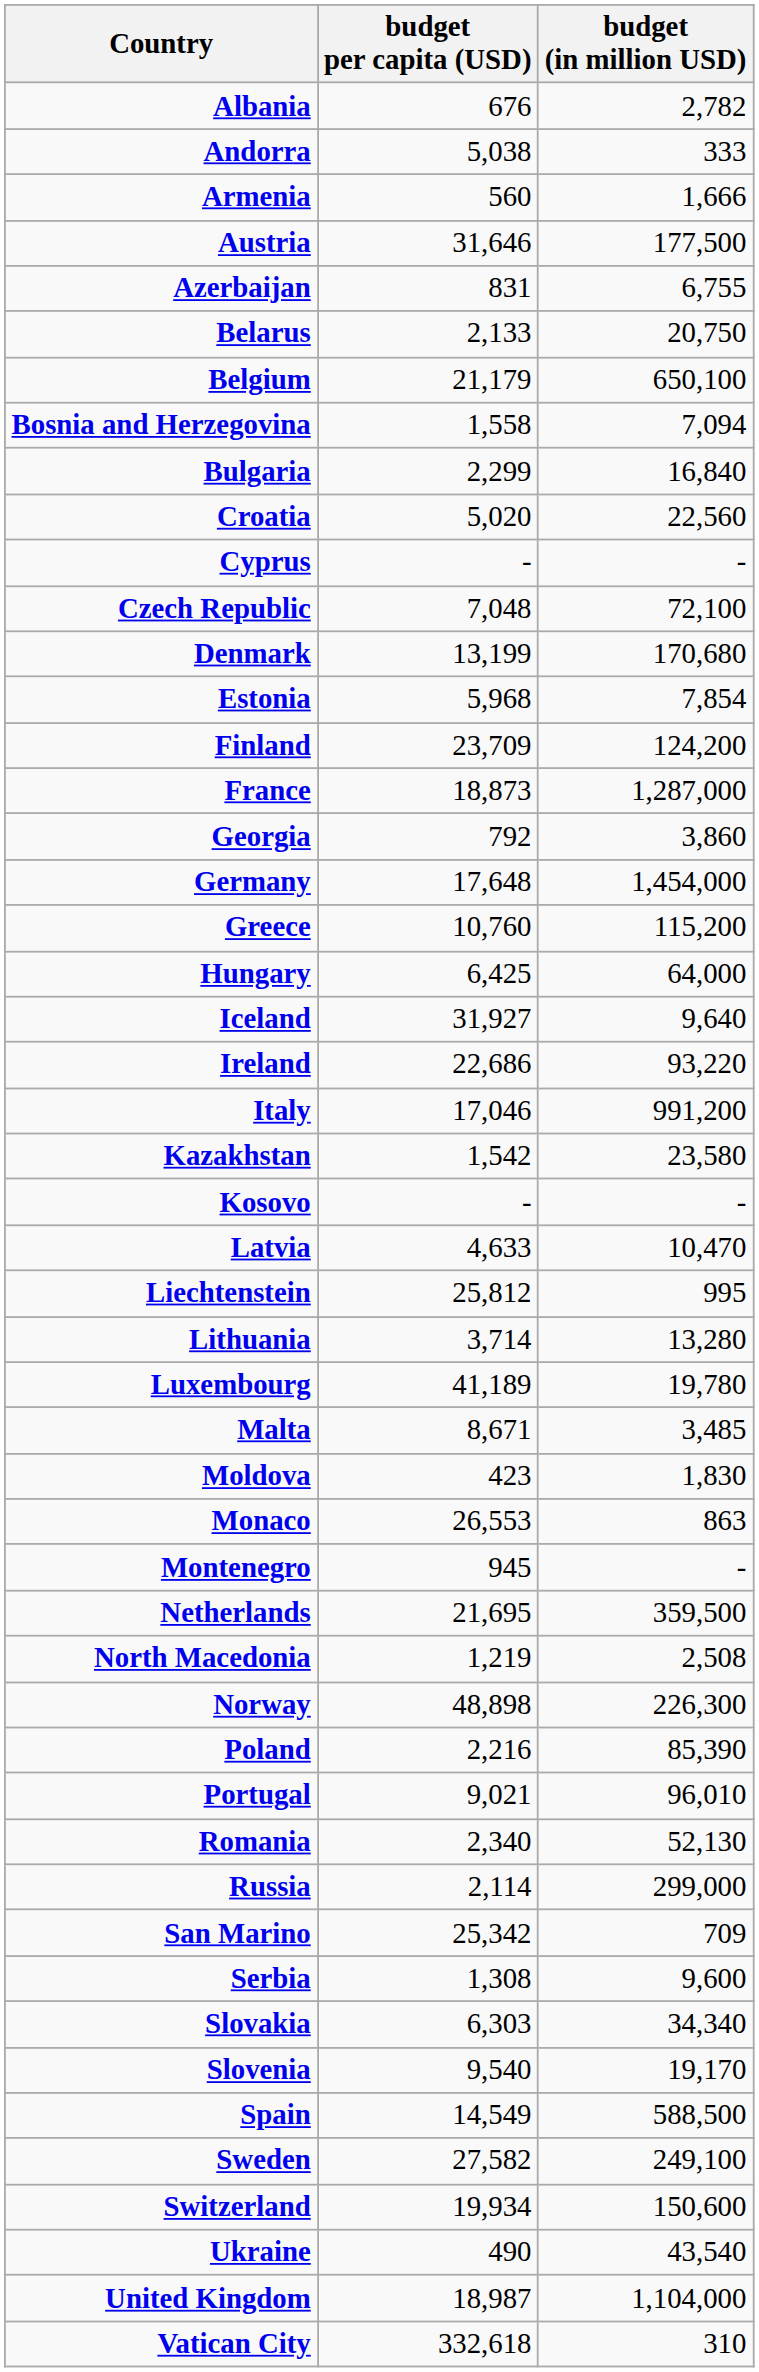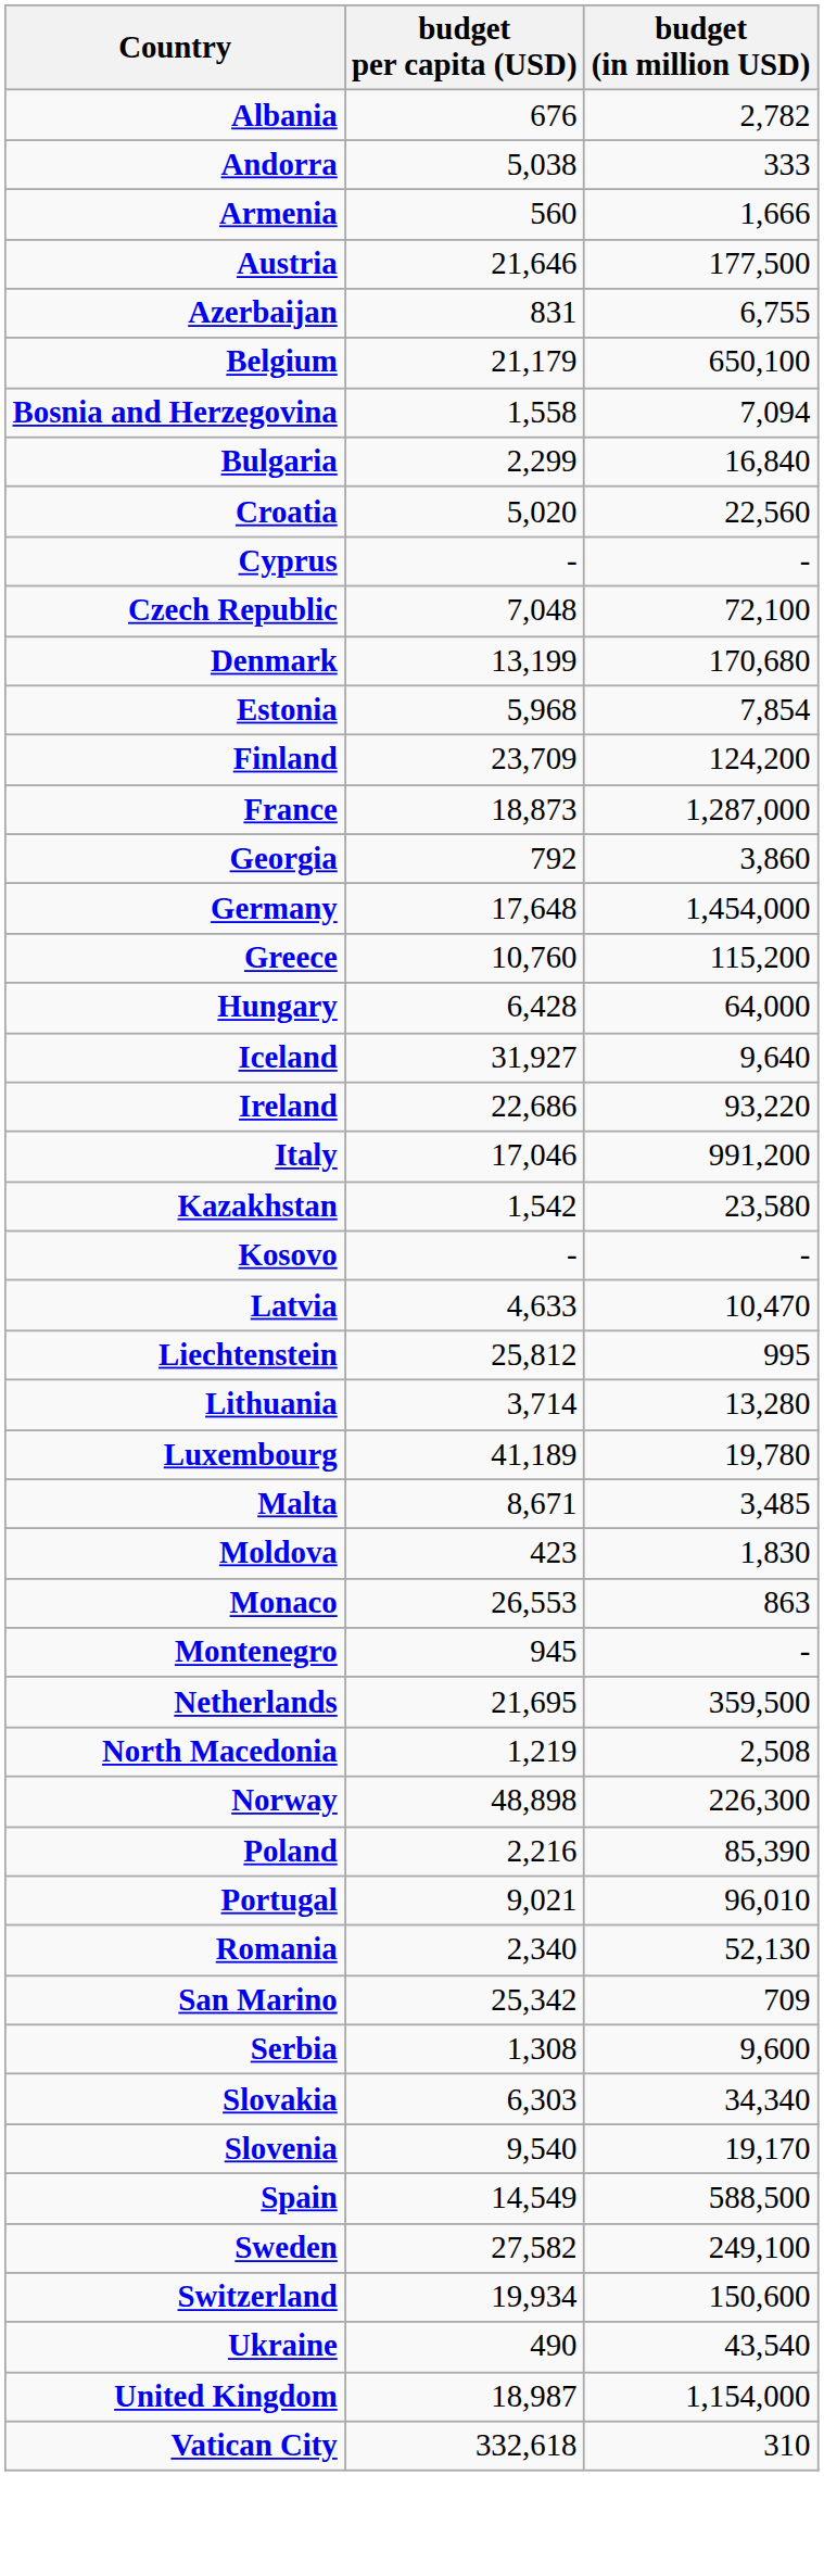Austria | budget per capita (USD): 31,646 -> 21,646
- row: Belarus | 2,133 | 20,750
Hungary | budget per capita (USD): 6,425 -> 6,428
- row: Russia | 2,114 | 299,000
United Kingdom | budget (in million USD): 1,104,000 -> 1,154,000
